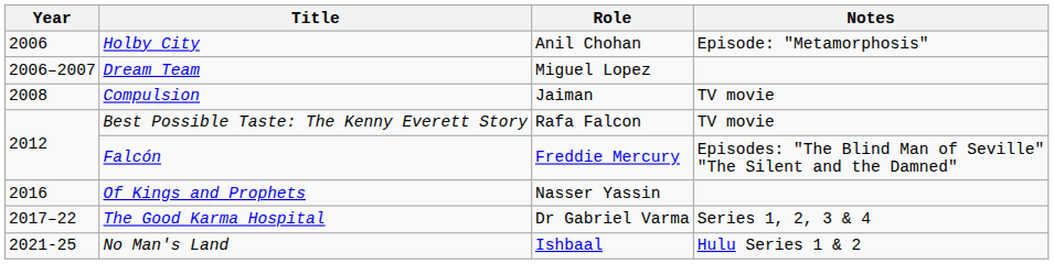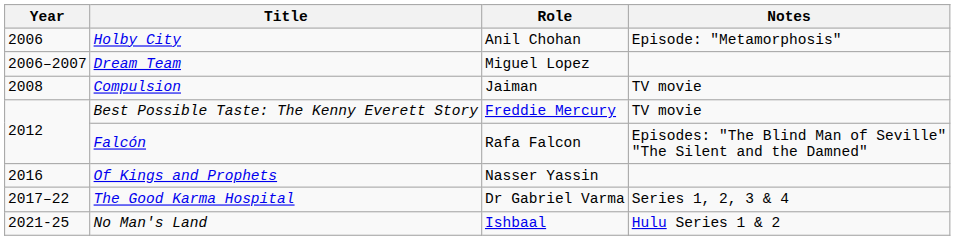Best Possible Taste: The Kenny Everett Story | Role: Rafa Falcon -> Freddie Mercury
Falcón | Role: Freddie Mercury -> Rafa Falcon
